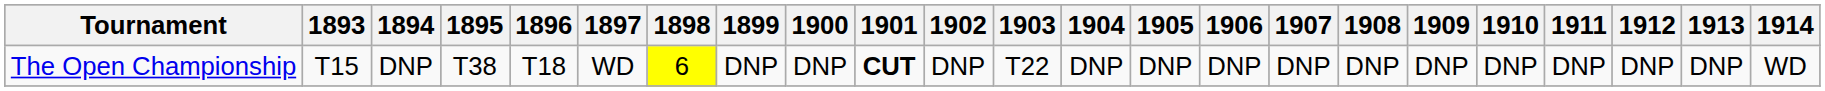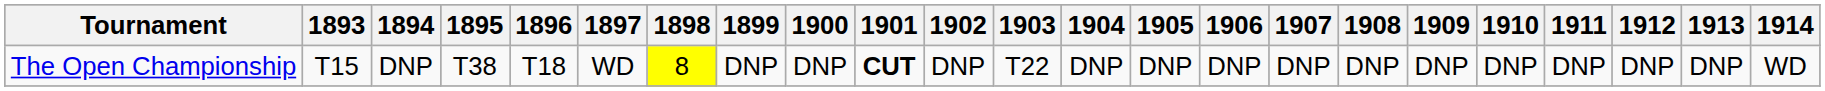The Open Championship | 1898: 6 -> 8
